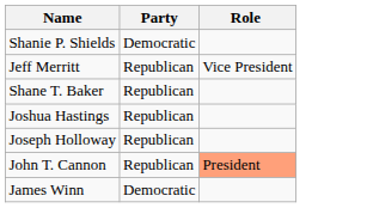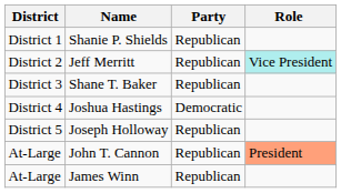+ column: District | District 1 | District 2 | District 3 | District 4 | District 5 | At-Large | At-Large
Shanie P. Shields | Party: Democratic -> Republican
Jeff Merritt | Role: no background -> paleturquoise background
Joshua Hastings | Party: Republican -> Democratic
James Winn | Party: Democratic -> Republican
